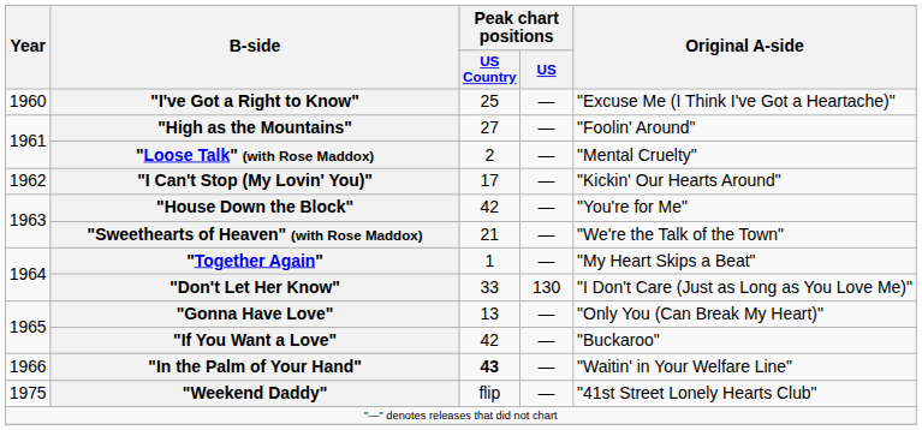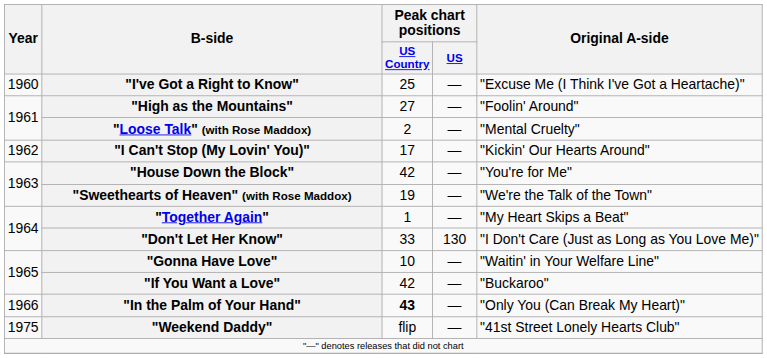"Sweethearts of Heaven" (with Rose Maddox) | Peak chart positions / US Country: 21 -> 19
"Gonna Have Love" | Peak chart positions / US Country: 13 -> 10
"Gonna Have Love" | Original A-side: "Only You (Can Break My Heart)" -> "Waitin' in Your Welfare Line"
"In the Palm of Your Hand" | Original A-side: "Waitin' in Your Welfare Line" -> "Only You (Can Break My Heart)"
